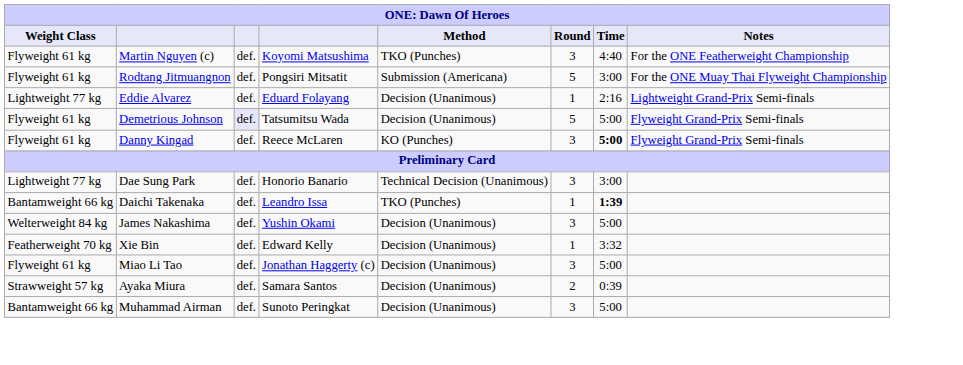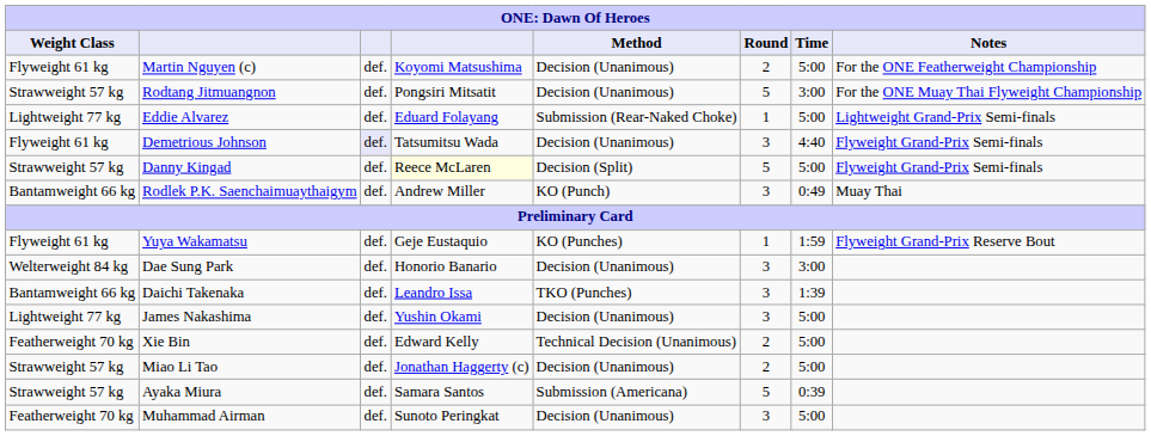Martin Nguyen (c) | Method: TKO (Punches) -> Decision (Unanimous)
Martin Nguyen (c) | Round: 3 -> 2
Martin Nguyen (c) | Time: 4:40 -> 5:00
Rodtang Jitmuangnon | Weight Class: Flyweight 61 kg -> Strawweight 57 kg
Rodtang Jitmuangnon | Method: Submission (Americana) -> Decision (Unanimous)
Eddie Alvarez | Method: Decision (Unanimous) -> Submission (Rear-Naked Choke)
Eddie Alvarez | Time: 2:16 -> 5:00
Demetrious Johnson | Round: 5 -> 3
Demetrious Johnson | Time: 5:00 -> 4:40
Danny Kingad | Weight Class: Flyweight 61 kg -> Strawweight 57 kg
Danny Kingad | column 4: no background -> lightyellow background
Danny Kingad | Method: KO (Punches) -> Decision (Split)
Danny Kingad | Round: 3 -> 5
Danny Kingad | Time: bold -> normal
+ row: Bantamweight 66 kg | Rodlek P.K. Saenchaimuaythaigym | def. | Andrew Miller | KO (Punch) | 3 | 0:49 | Muay Thai
+ row: Flyweight 61 kg | Yuya Wakamatsu | def. | Geje Eustaquio | KO (Punches) | 1 | 1:59 | Flyweight Grand-Prix Reserve Bout
Dae Sung Park | Weight Class: Lightweight 77 kg -> Welterweight 84 kg
Dae Sung Park | Method: Technical Decision (Unanimous) -> Decision (Unanimous)
Daichi Takenaka | Round: 1 -> 3
Daichi Takenaka | Time: bold -> normal
James Nakashima | Weight Class: Welterweight 84 kg -> Lightweight 77 kg
Xie Bin | Method: Decision (Unanimous) -> Technical Decision (Unanimous)
Xie Bin | Round: 1 -> 2
Xie Bin | Time: 3:32 -> 5:00
Miao Li Tao | Weight Class: Flyweight 61 kg -> Strawweight 57 kg
Miao Li Tao | Round: 3 -> 2
Ayaka Miura | Method: Decision (Unanimous) -> Submission (Americana)
Ayaka Miura | Round: 2 -> 5
Muhammad Airman | Weight Class: Bantamweight 66 kg -> Featherweight 70 kg
